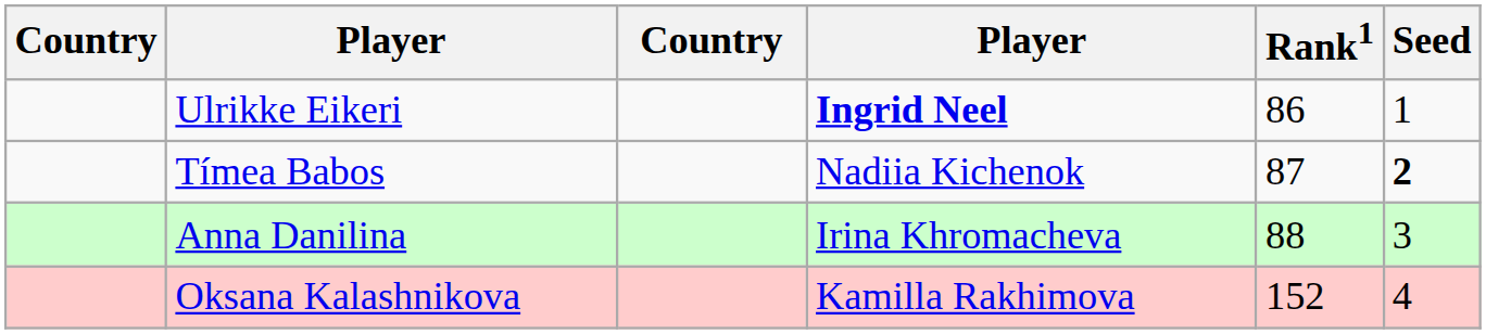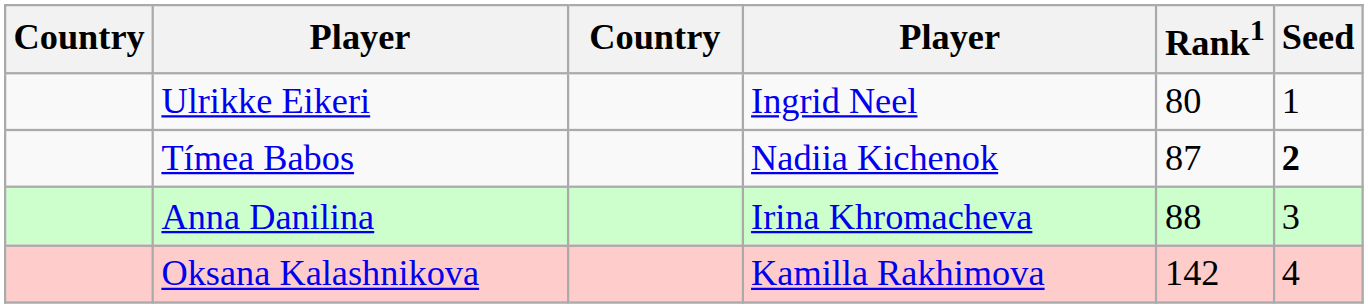Ulrikke Eikeri | column 4: bold -> normal
Ulrikke Eikeri | Rank1: 86 -> 80
Oksana Kalashnikova | Rank1: 152 -> 142
